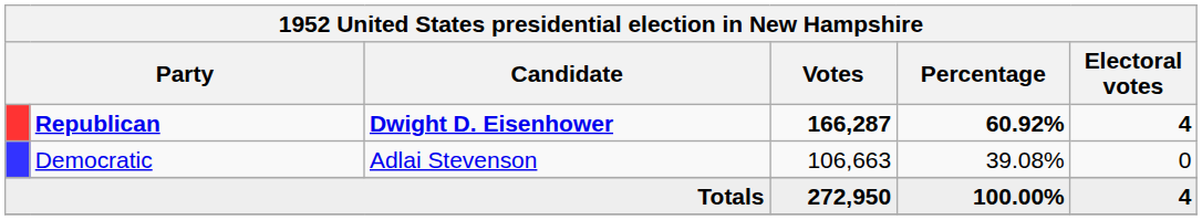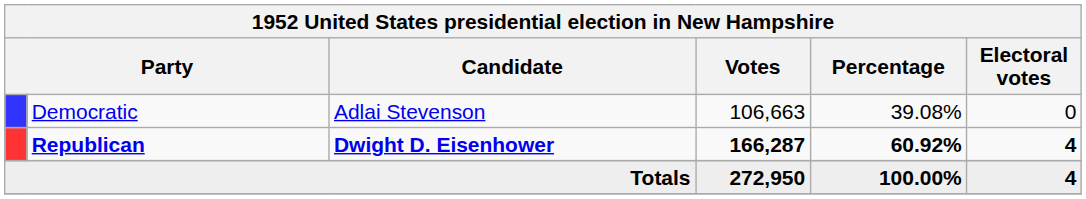rows swapped: Republican <-> Democratic
